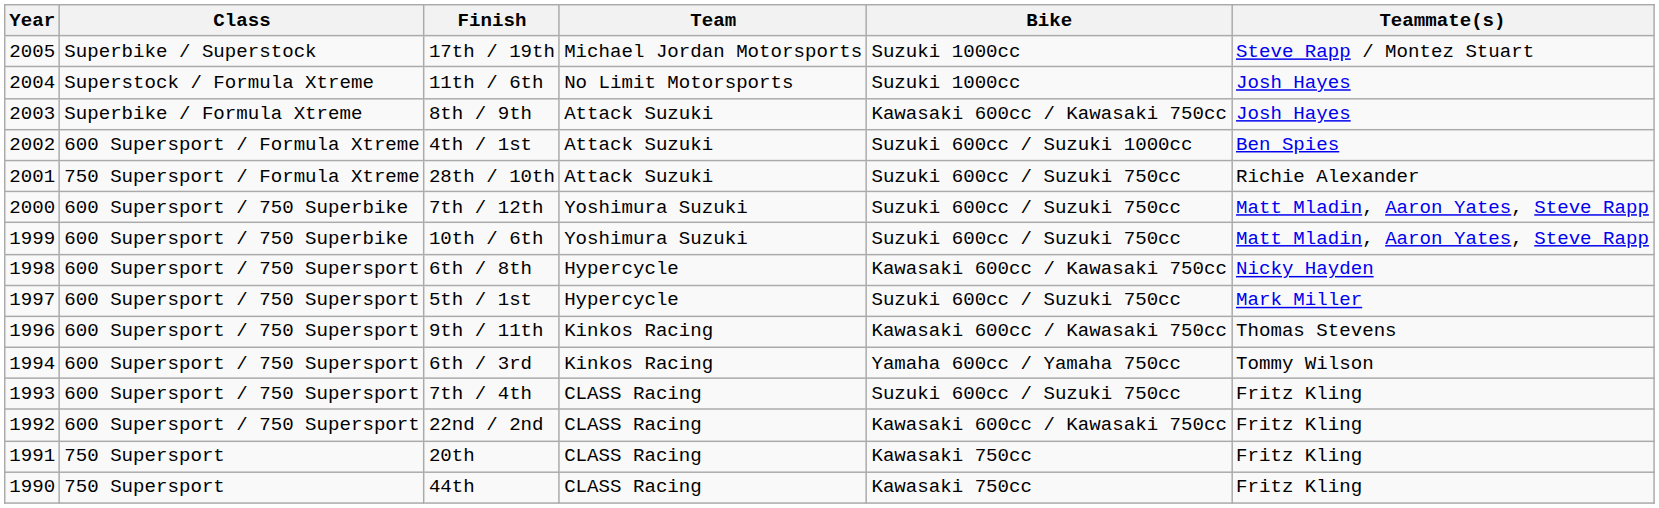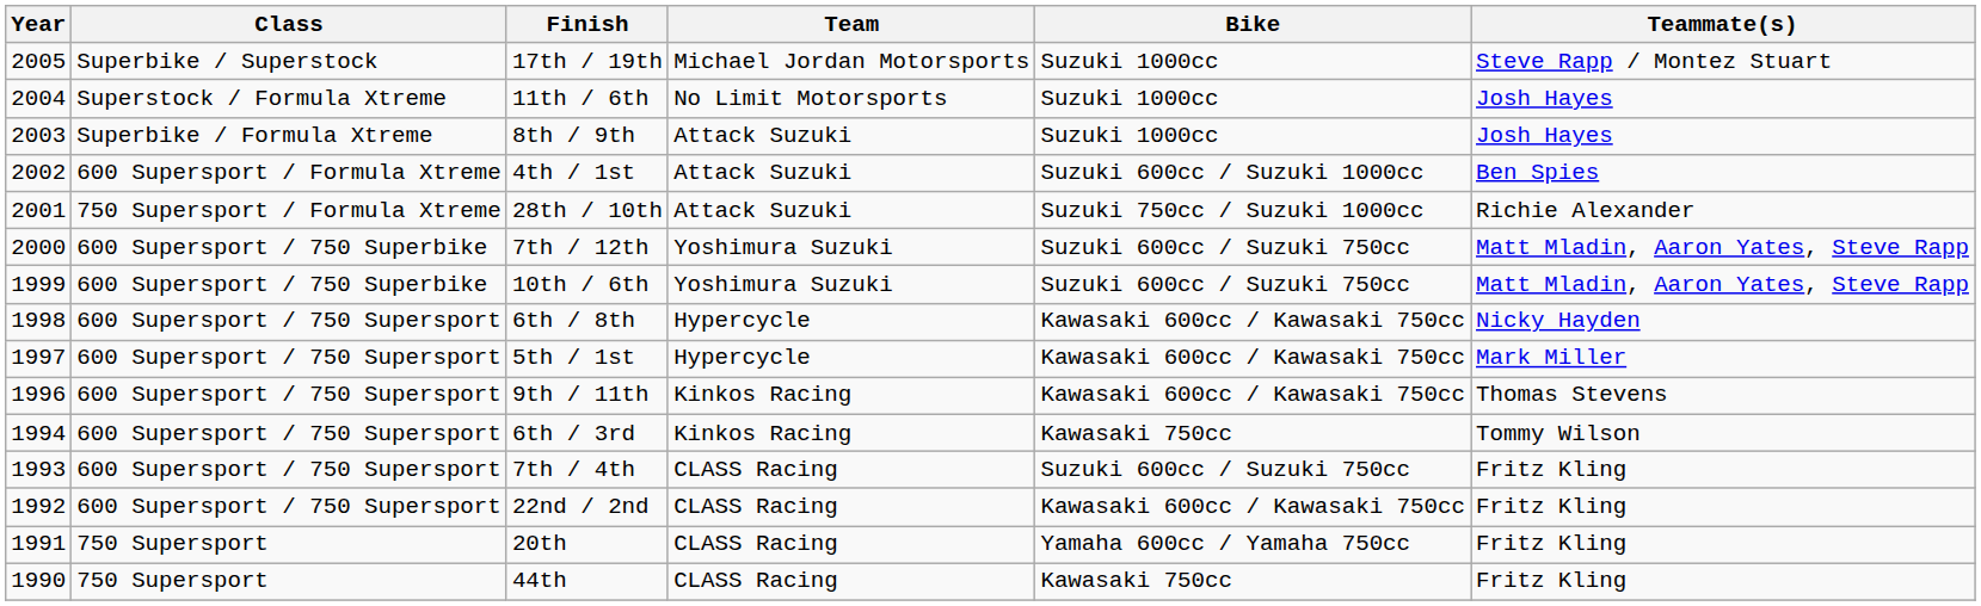8th / 9th | Bike: Kawasaki 600cc / Kawasaki 750cc -> Suzuki 1000cc
28th / 10th | Bike: Suzuki 600cc / Suzuki 750cc -> Suzuki 750cc / Suzuki 1000cc
5th / 1st | Bike: Suzuki 600cc / Suzuki 750cc -> Kawasaki 600cc / Kawasaki 750cc
6th / 3rd | Bike: Yamaha 600cc / Yamaha 750cc -> Kawasaki 750cc
20th | Bike: Kawasaki 750cc -> Yamaha 600cc / Yamaha 750cc
